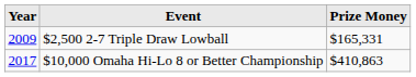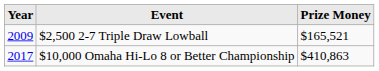$2,500 2-7 Triple Draw Lowball | Prize Money: $165,331 -> $165,521
